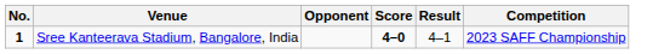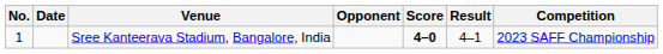+ column: Date
Sree Kanteerava Stadium, Bangalore, India | No.: bold -> normal
